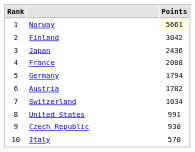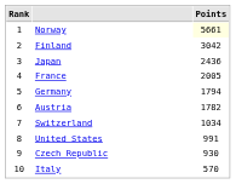France | Points: 2000 -> 2005
